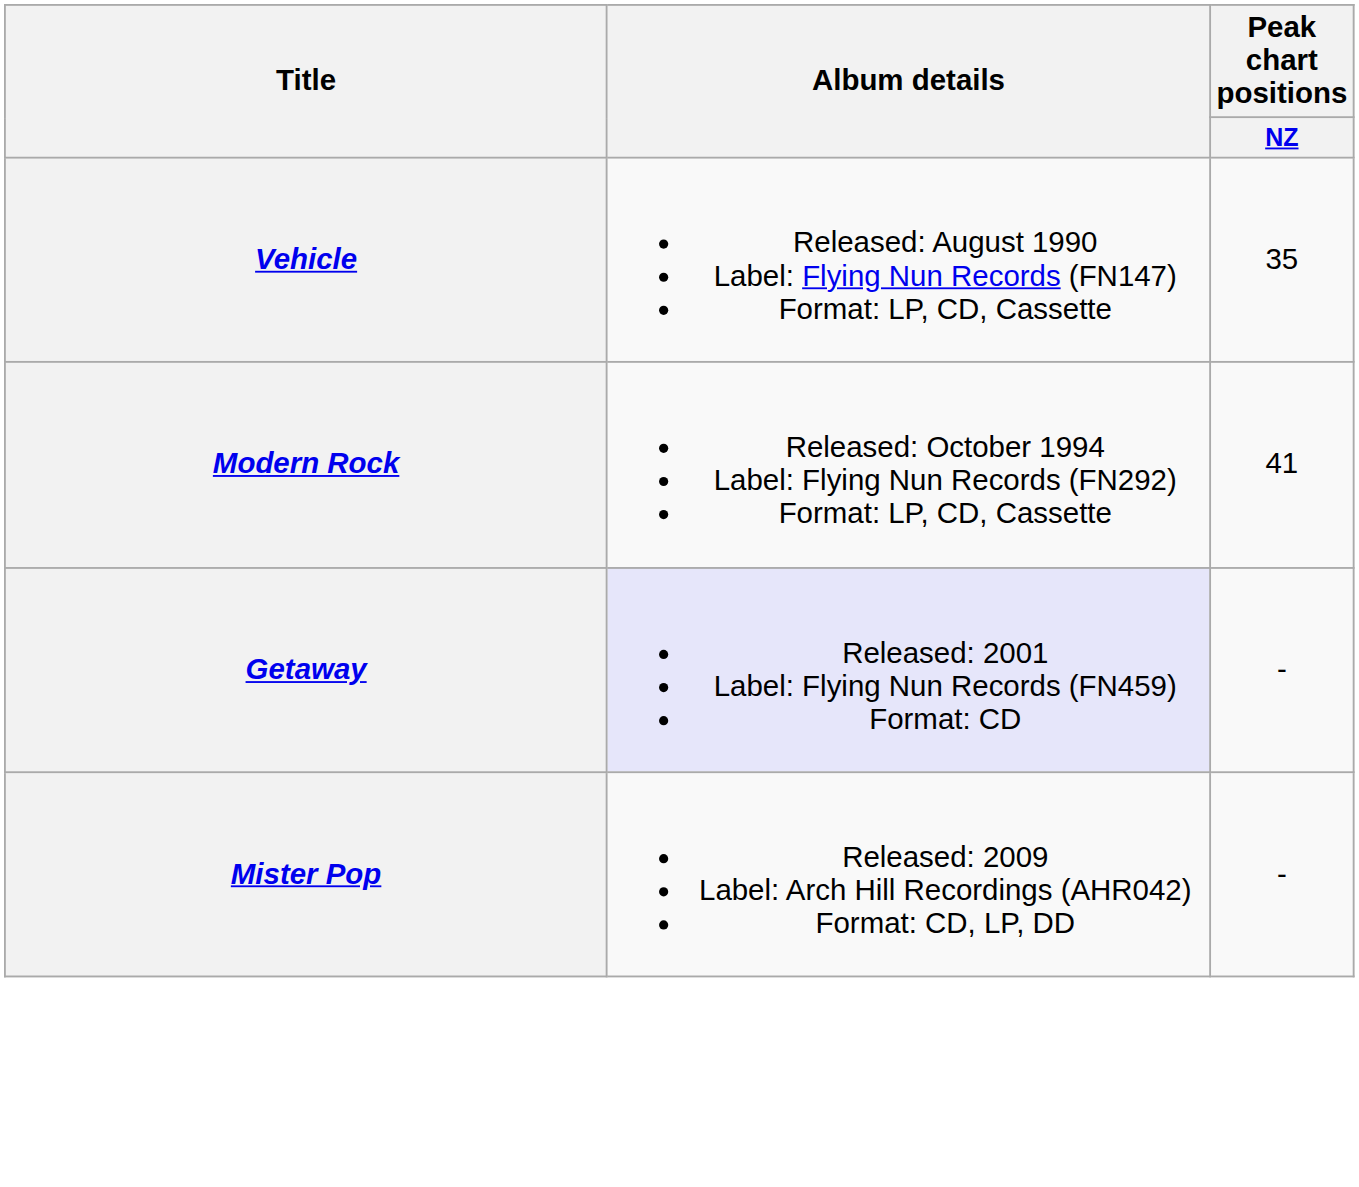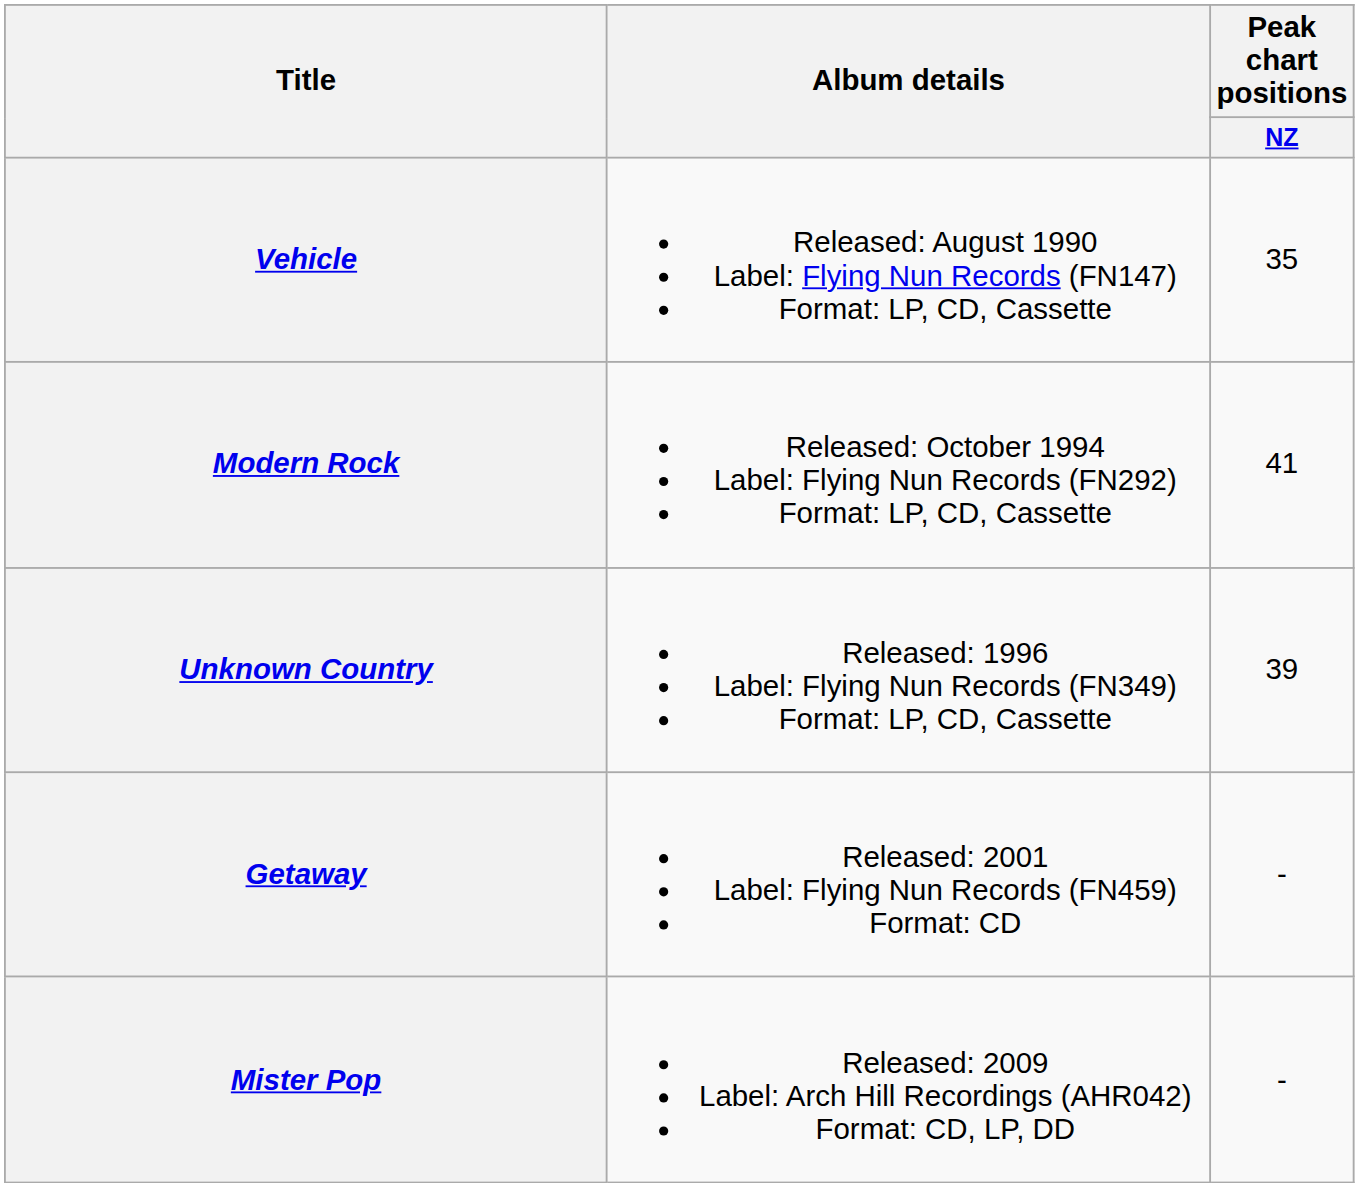+ row: Unknown Country | Released: 1996 Label: Flying Nun Records (FN349) Format: LP, CD, Cassette | 39
Getaway | Album details: lavender background -> no background
